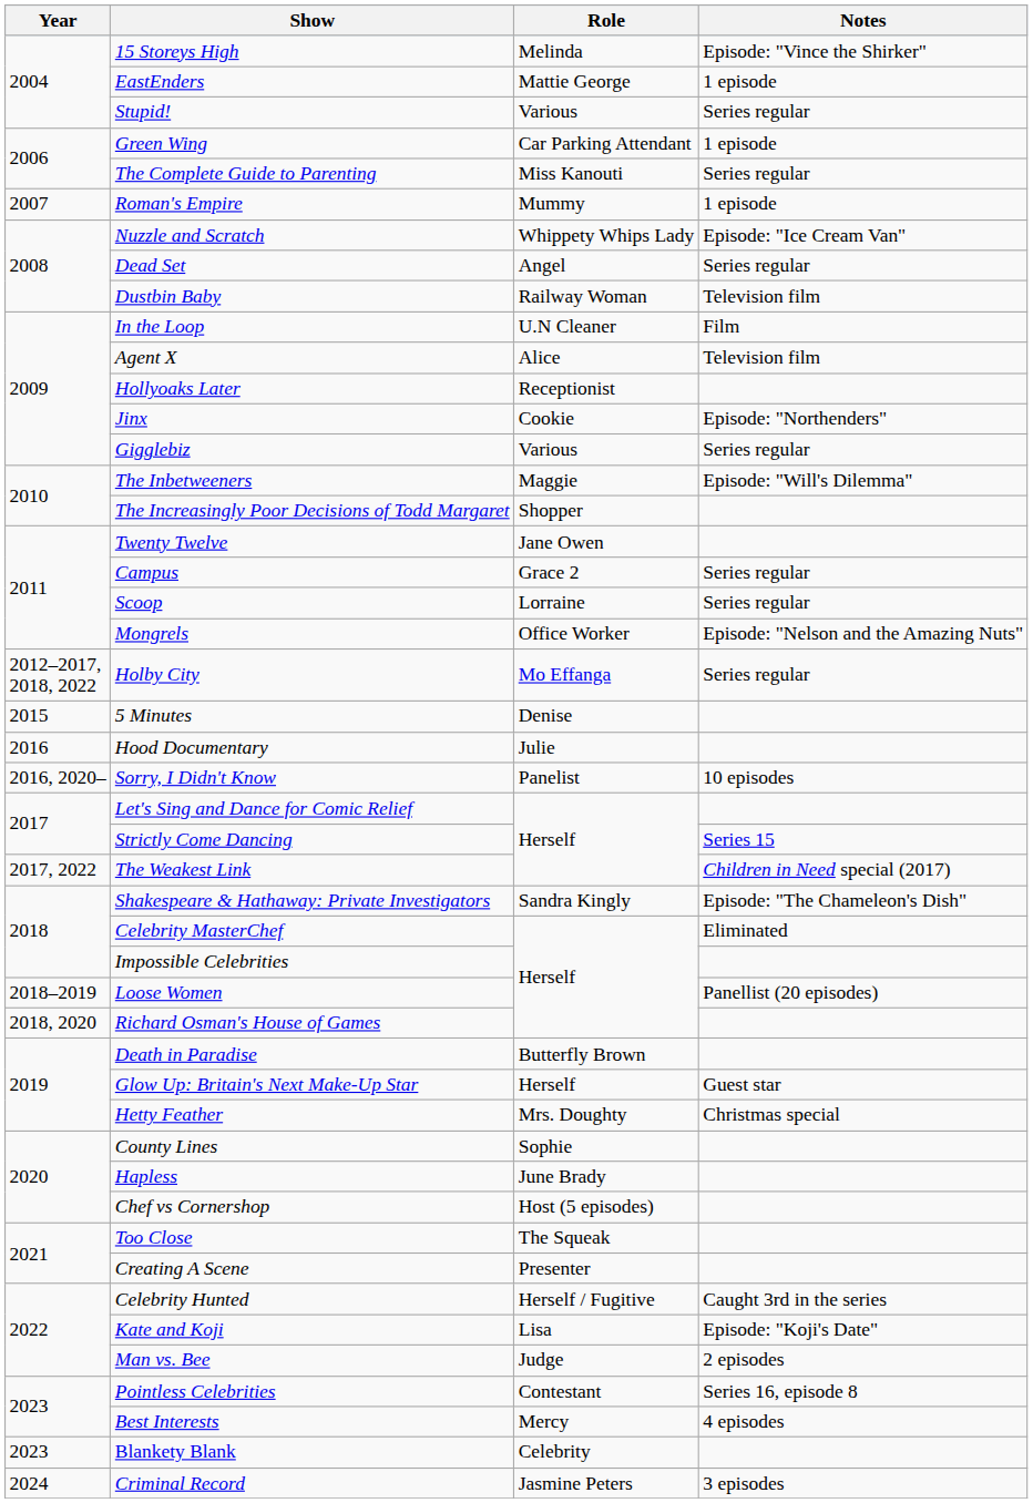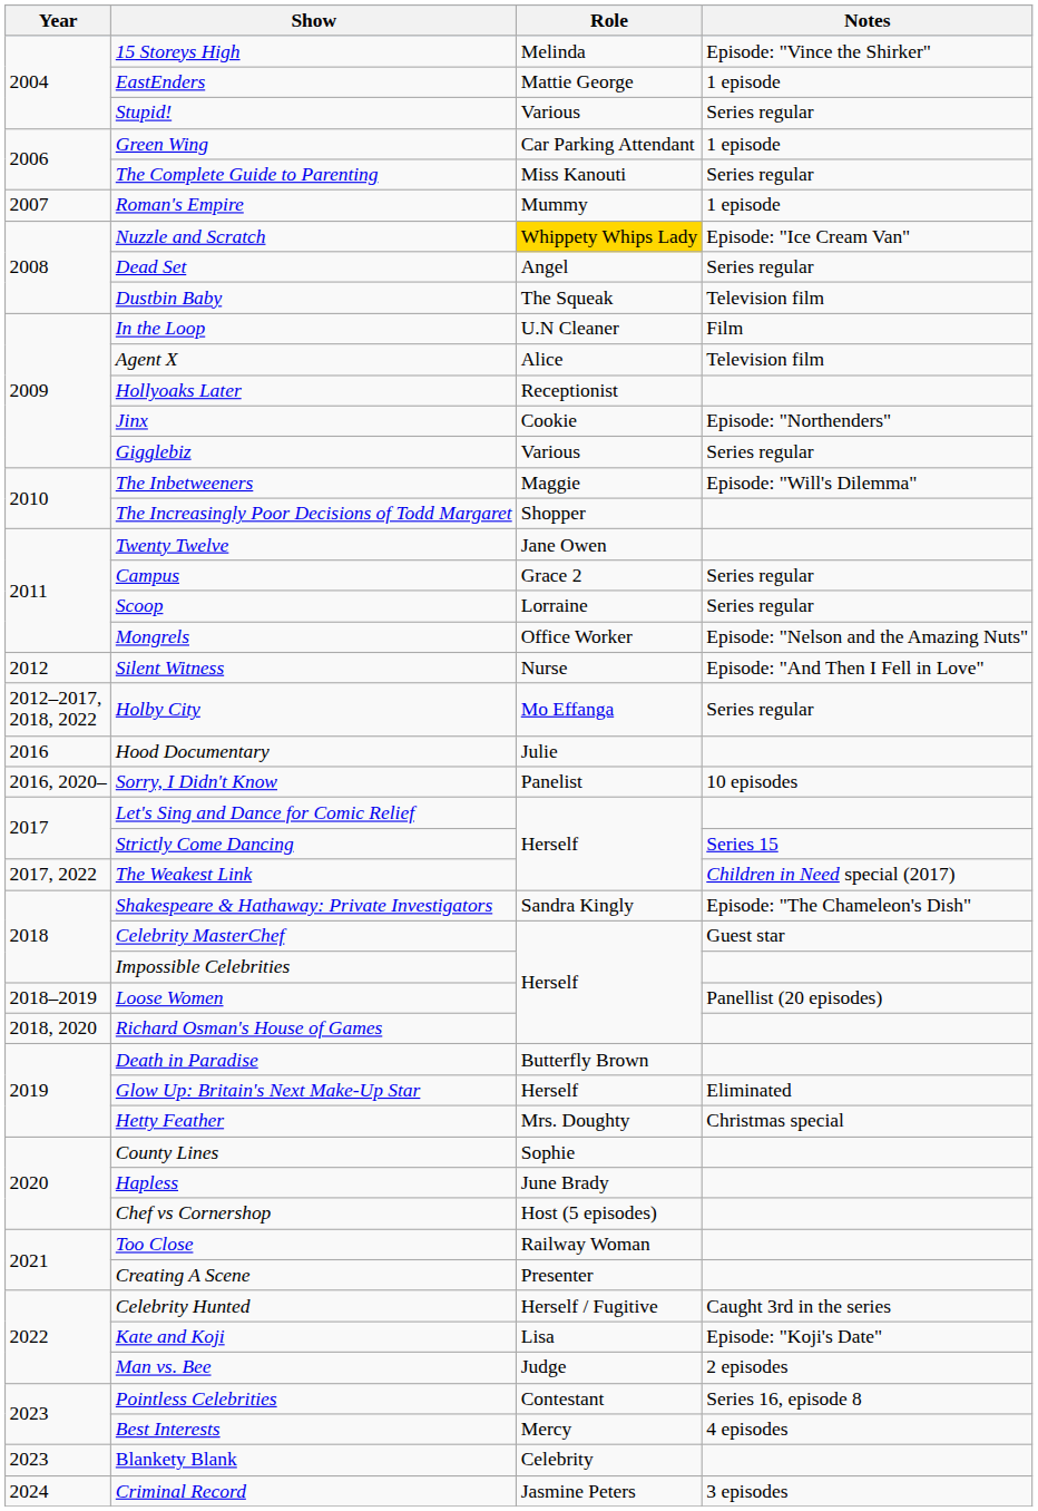Nuzzle and Scratch | Role: no background -> gold background
Dustbin Baby | Role: Railway Woman -> The Squeak
+ row: 2012 | Silent Witness | Nurse | Episode: "And Then I Fell in Love"
- row: 2015 | 5 Minutes | Denise
Celebrity MasterChef | Notes: Eliminated -> Guest star
Glow Up: Britain's Next Make-Up Star | Notes: Guest star -> Eliminated
Too Close | Role: The Squeak -> Railway Woman
